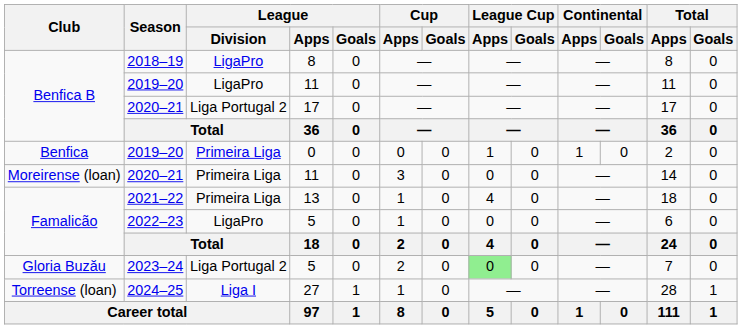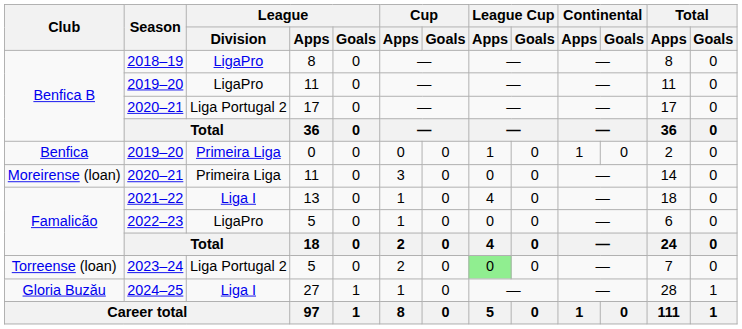2021–22 | League / Division: Primeira Liga -> Liga I
2023–24 | Club: Gloria Buzău -> Torreense (loan)
2024–25 | Club: Torreense (loan) -> Gloria Buzău
